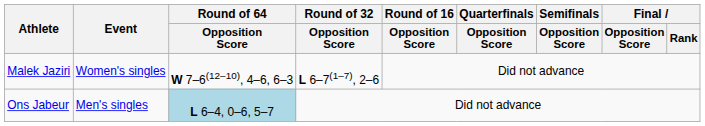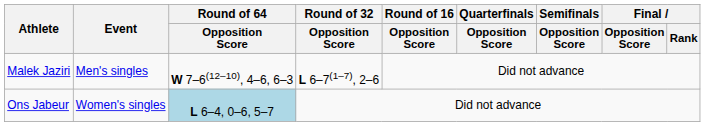Malek Jaziri | Event: Women's singles -> Men's singles
Ons Jabeur | Event: Men's singles -> Women's singles
